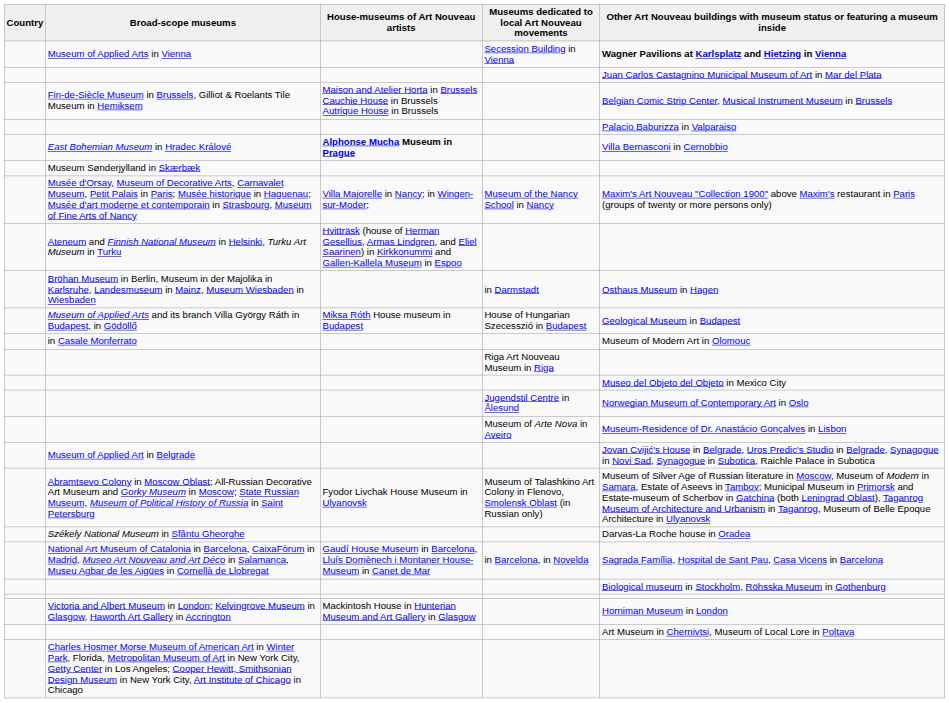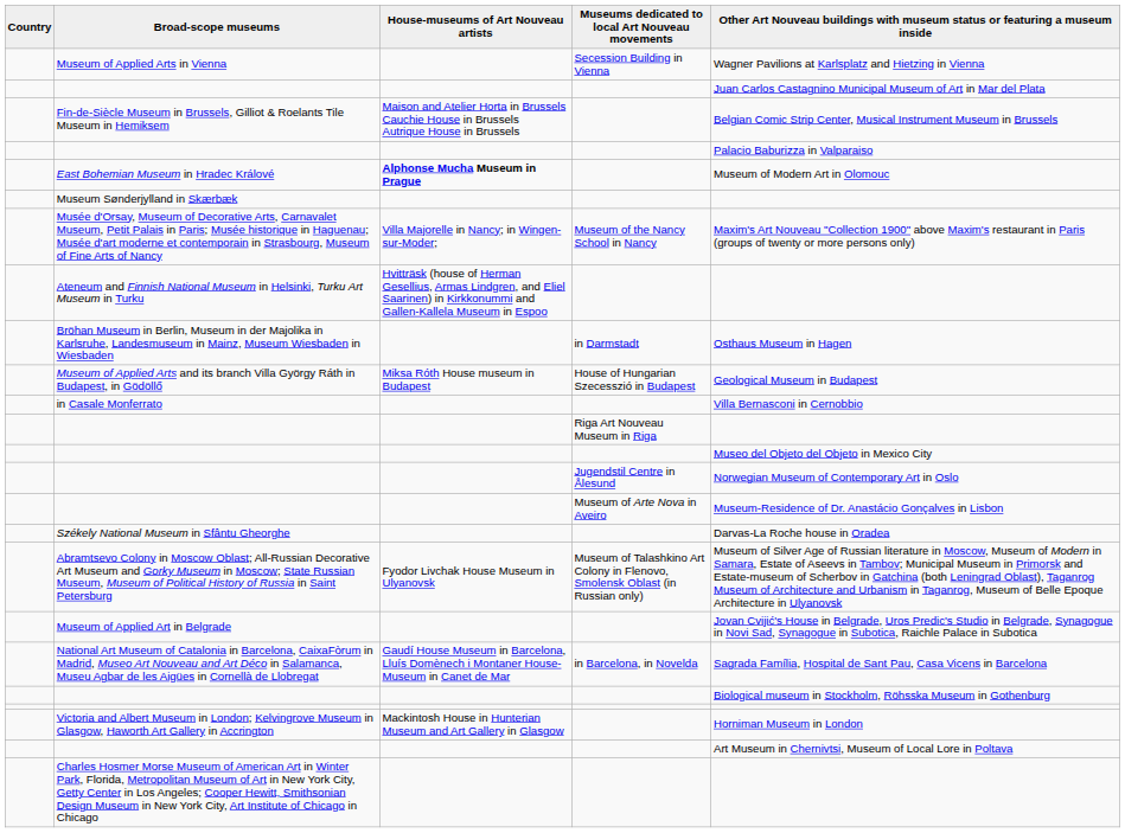Museum of Applied Arts in Vienna | column 5: bold -> normal
East Bohemian Museum in Hradec Králové | column 5: Villa Bernasconi in Cernobbio -> Museum of Modern Art in Olomouc
in Casale Monferrato | column 5: Museum of Modern Art in Olomouc -> Villa Bernasconi in Cernobbio
rows swapped: Székely National Museum in Sfântu Gheorghe <-> Museum of Applied Art in Belgrade
